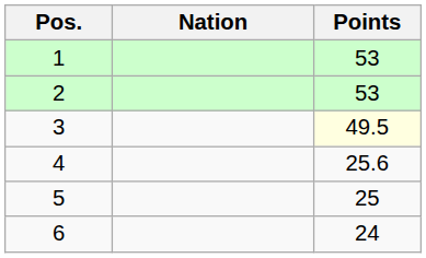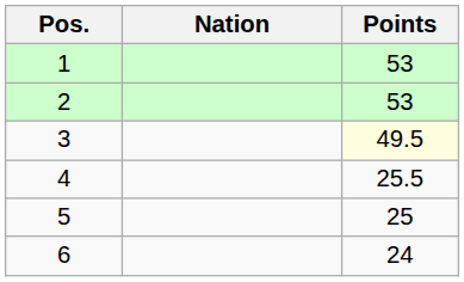4 | Points: 25.6 -> 25.5
